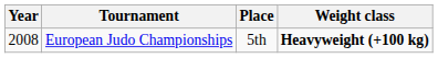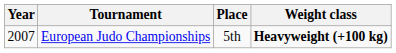European Judo Championships | Year: 2008 -> 2007
